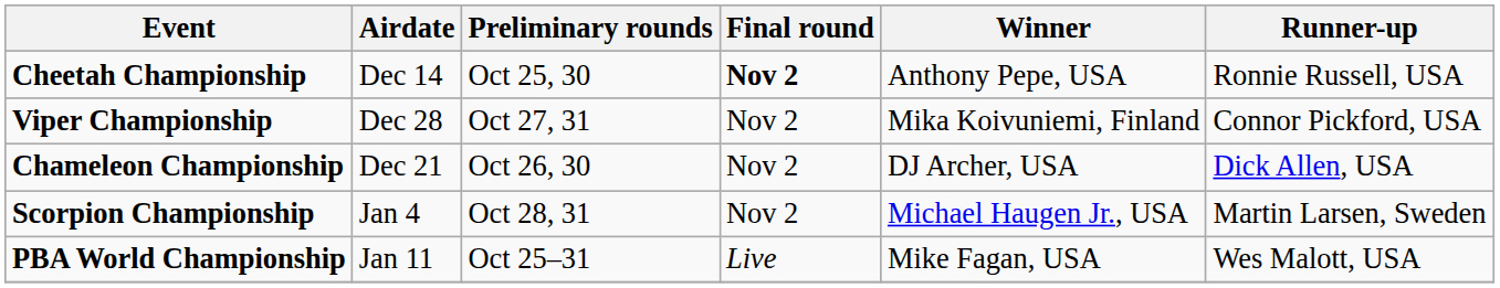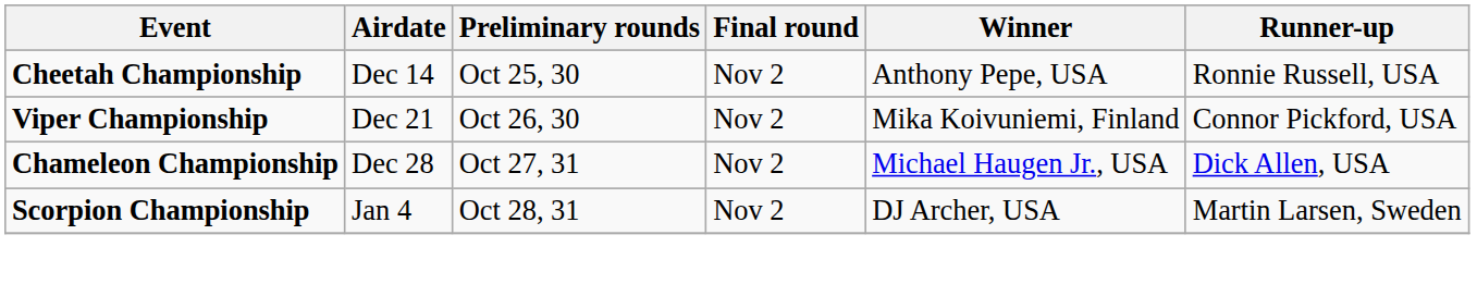Cheetah Championship | Final round: bold -> normal
Viper Championship | Airdate: Dec 28 -> Dec 21
Viper Championship | Preliminary rounds: Oct 27, 31 -> Oct 26, 30
Chameleon Championship | Airdate: Dec 21 -> Dec 28
Chameleon Championship | Preliminary rounds: Oct 26, 30 -> Oct 27, 31
Chameleon Championship | Winner: DJ Archer, USA -> Michael Haugen Jr., USA
Scorpion Championship | Winner: Michael Haugen Jr., USA -> DJ Archer, USA
- row: PBA World Championship | Jan 11 | Oct 25–31 | Live | Mike Fagan, USA | Wes Malott, USA
